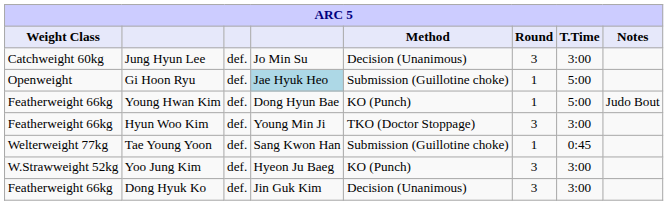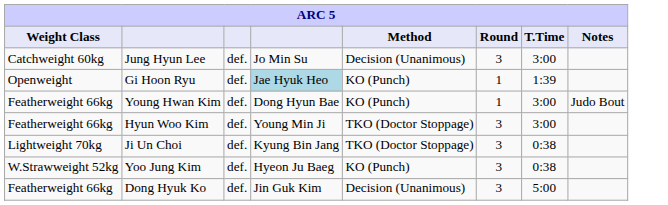Gi Hoon Ryu | Method: Submission (Guillotine choke) -> KO (Punch)
Gi Hoon Ryu | T.Time: 5:00 -> 1:39
Young Hwan Kim | T.Time: 5:00 -> 3:00
+ row: Lightweight 70kg | Ji Un Choi | def. | Kyung Bin Jang | TKO (Doctor Stoppage) | 3 | 0:38
- row: Welterweight 77kg | Tae Young Yoon | def. | Sang Kwon Han | Submission (Guillotine choke) | 1 | 0:45
Yoo Jung Kim | T.Time: 3:00 -> 0:38
Dong Hyuk Ko | T.Time: 3:00 -> 5:00
